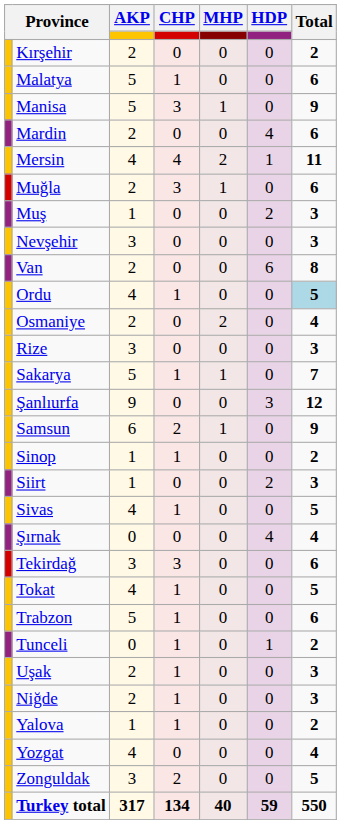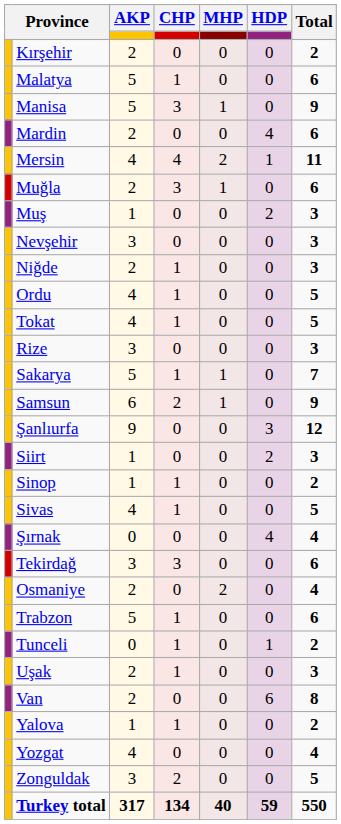rows swapped: Niğde <-> Van
Ordu | Total: lightblue background -> no background
rows swapped: Osmaniye <-> Tokat
rows swapped: Samsun <-> Şanlıurfa
rows swapped: Siirt <-> Sinop
